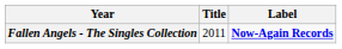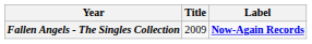Fallen Angels - The Singles Collection | Title: 2011 -> 2009
